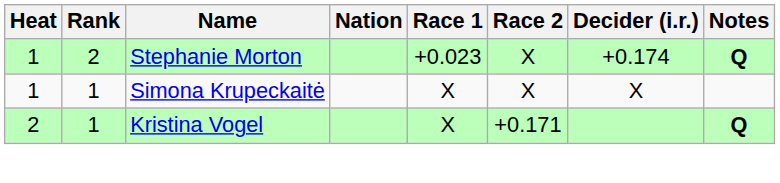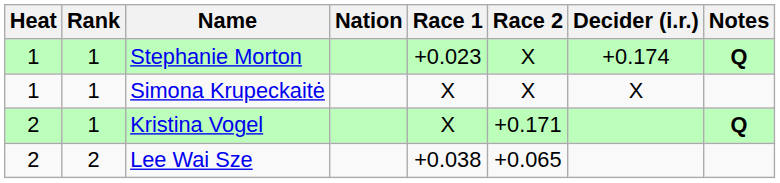Stephanie Morton | Rank: 2 -> 1
+ row: 2 | 2 | Lee Wai Sze | +0.038 | +0.065
